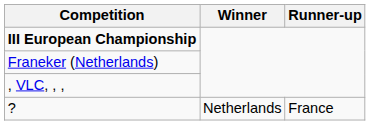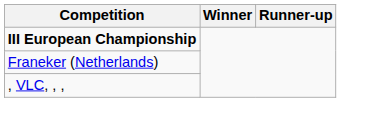- row: ? | Netherlands | France
